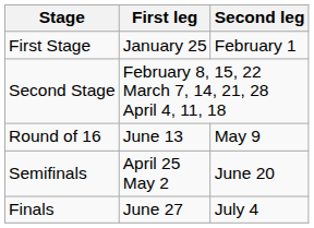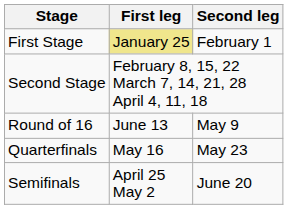First Stage | First leg: no background -> khaki background
+ row: Quarterfinals | May 16 | May 23
- row: Finals | June 27 | July 4
